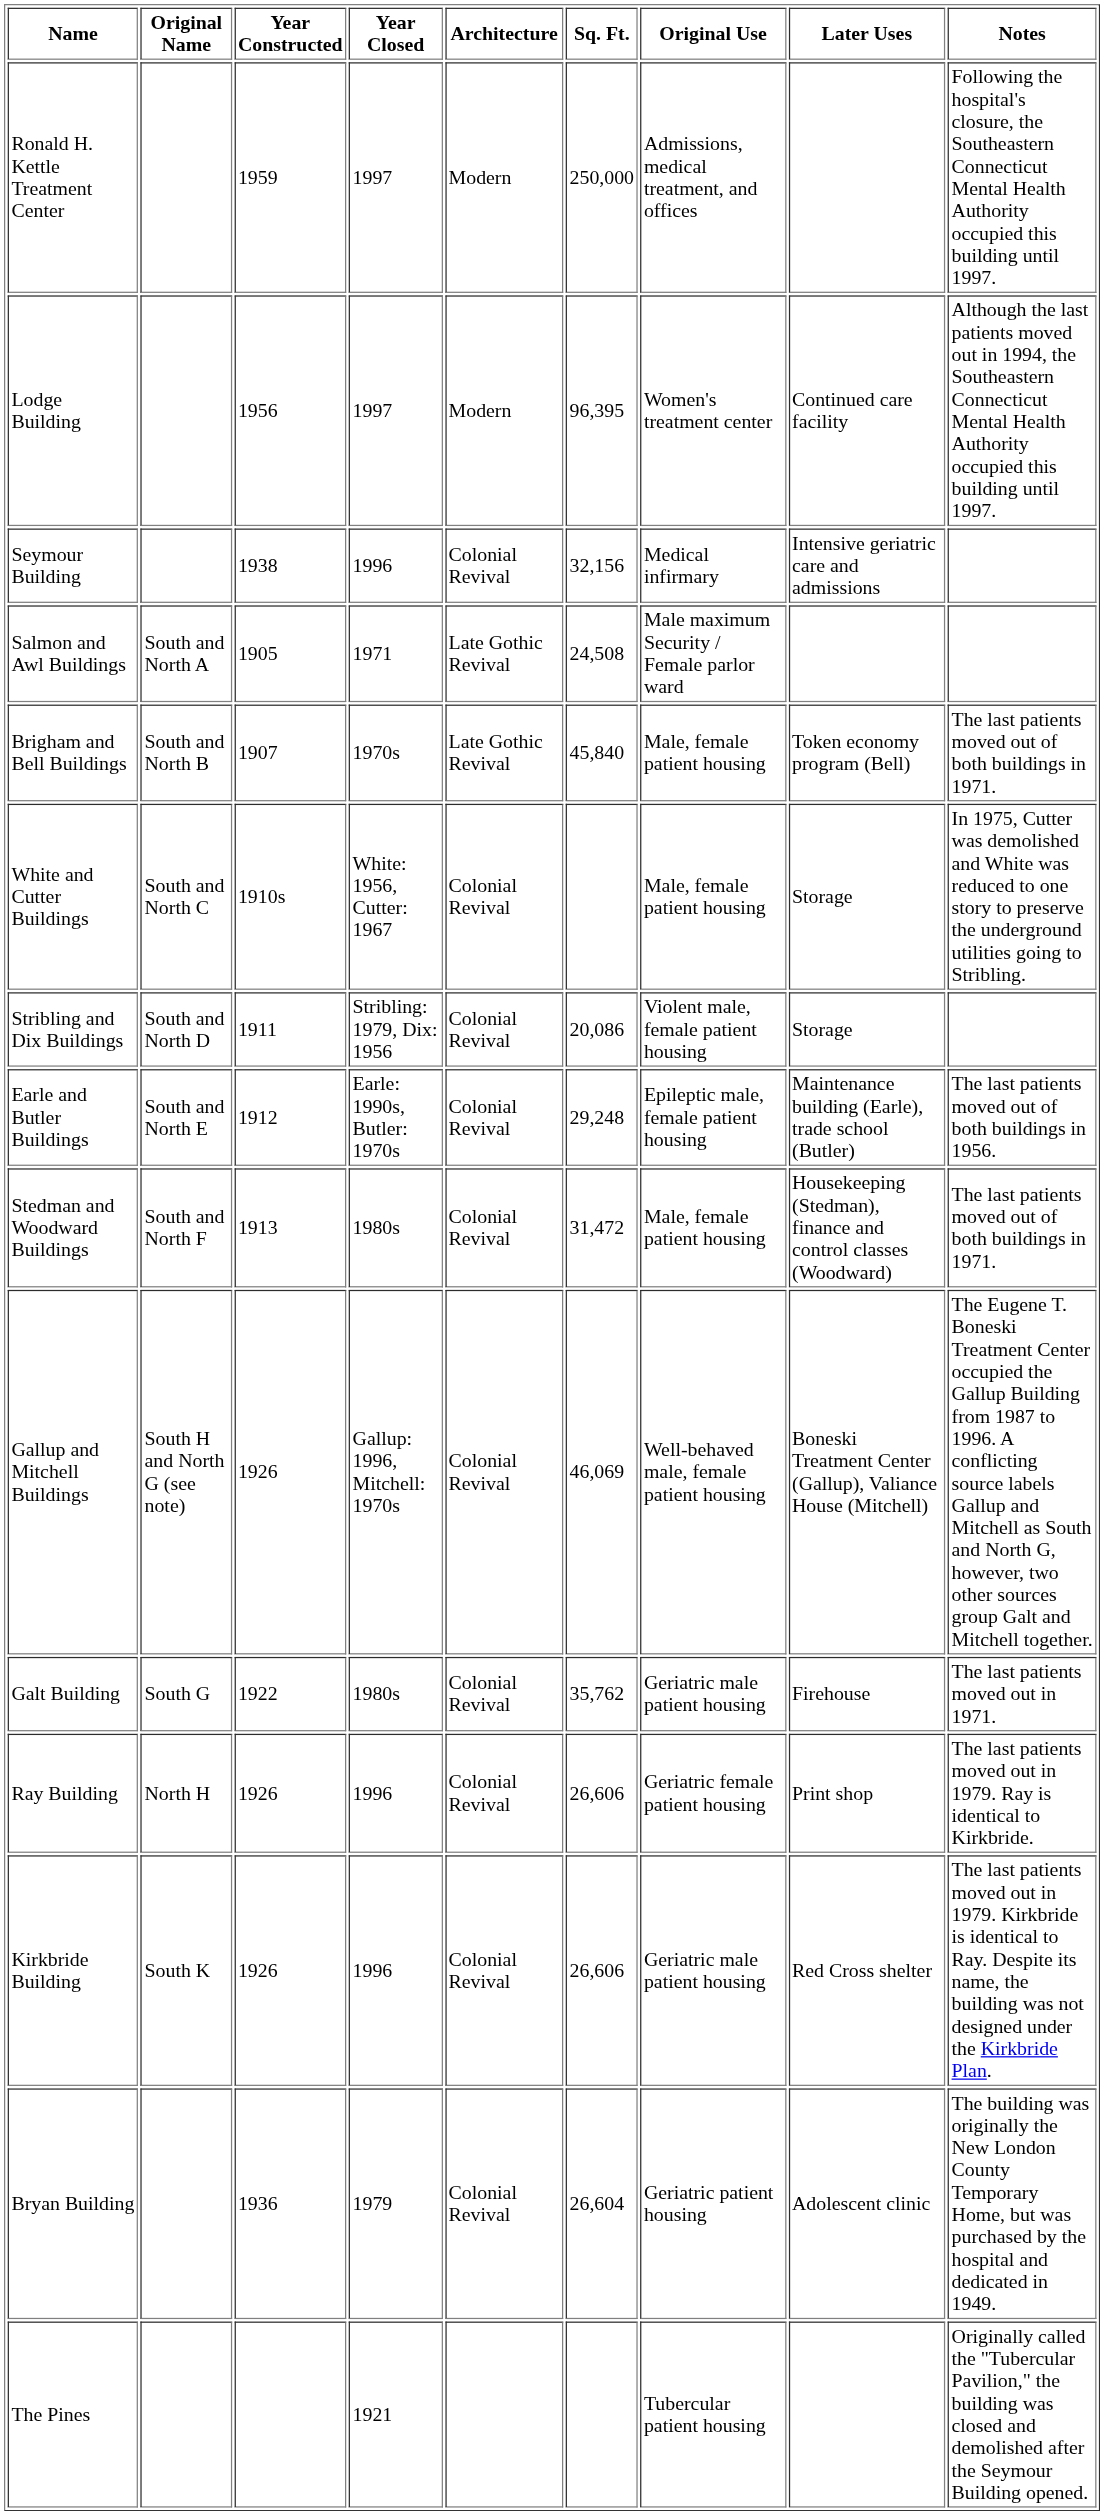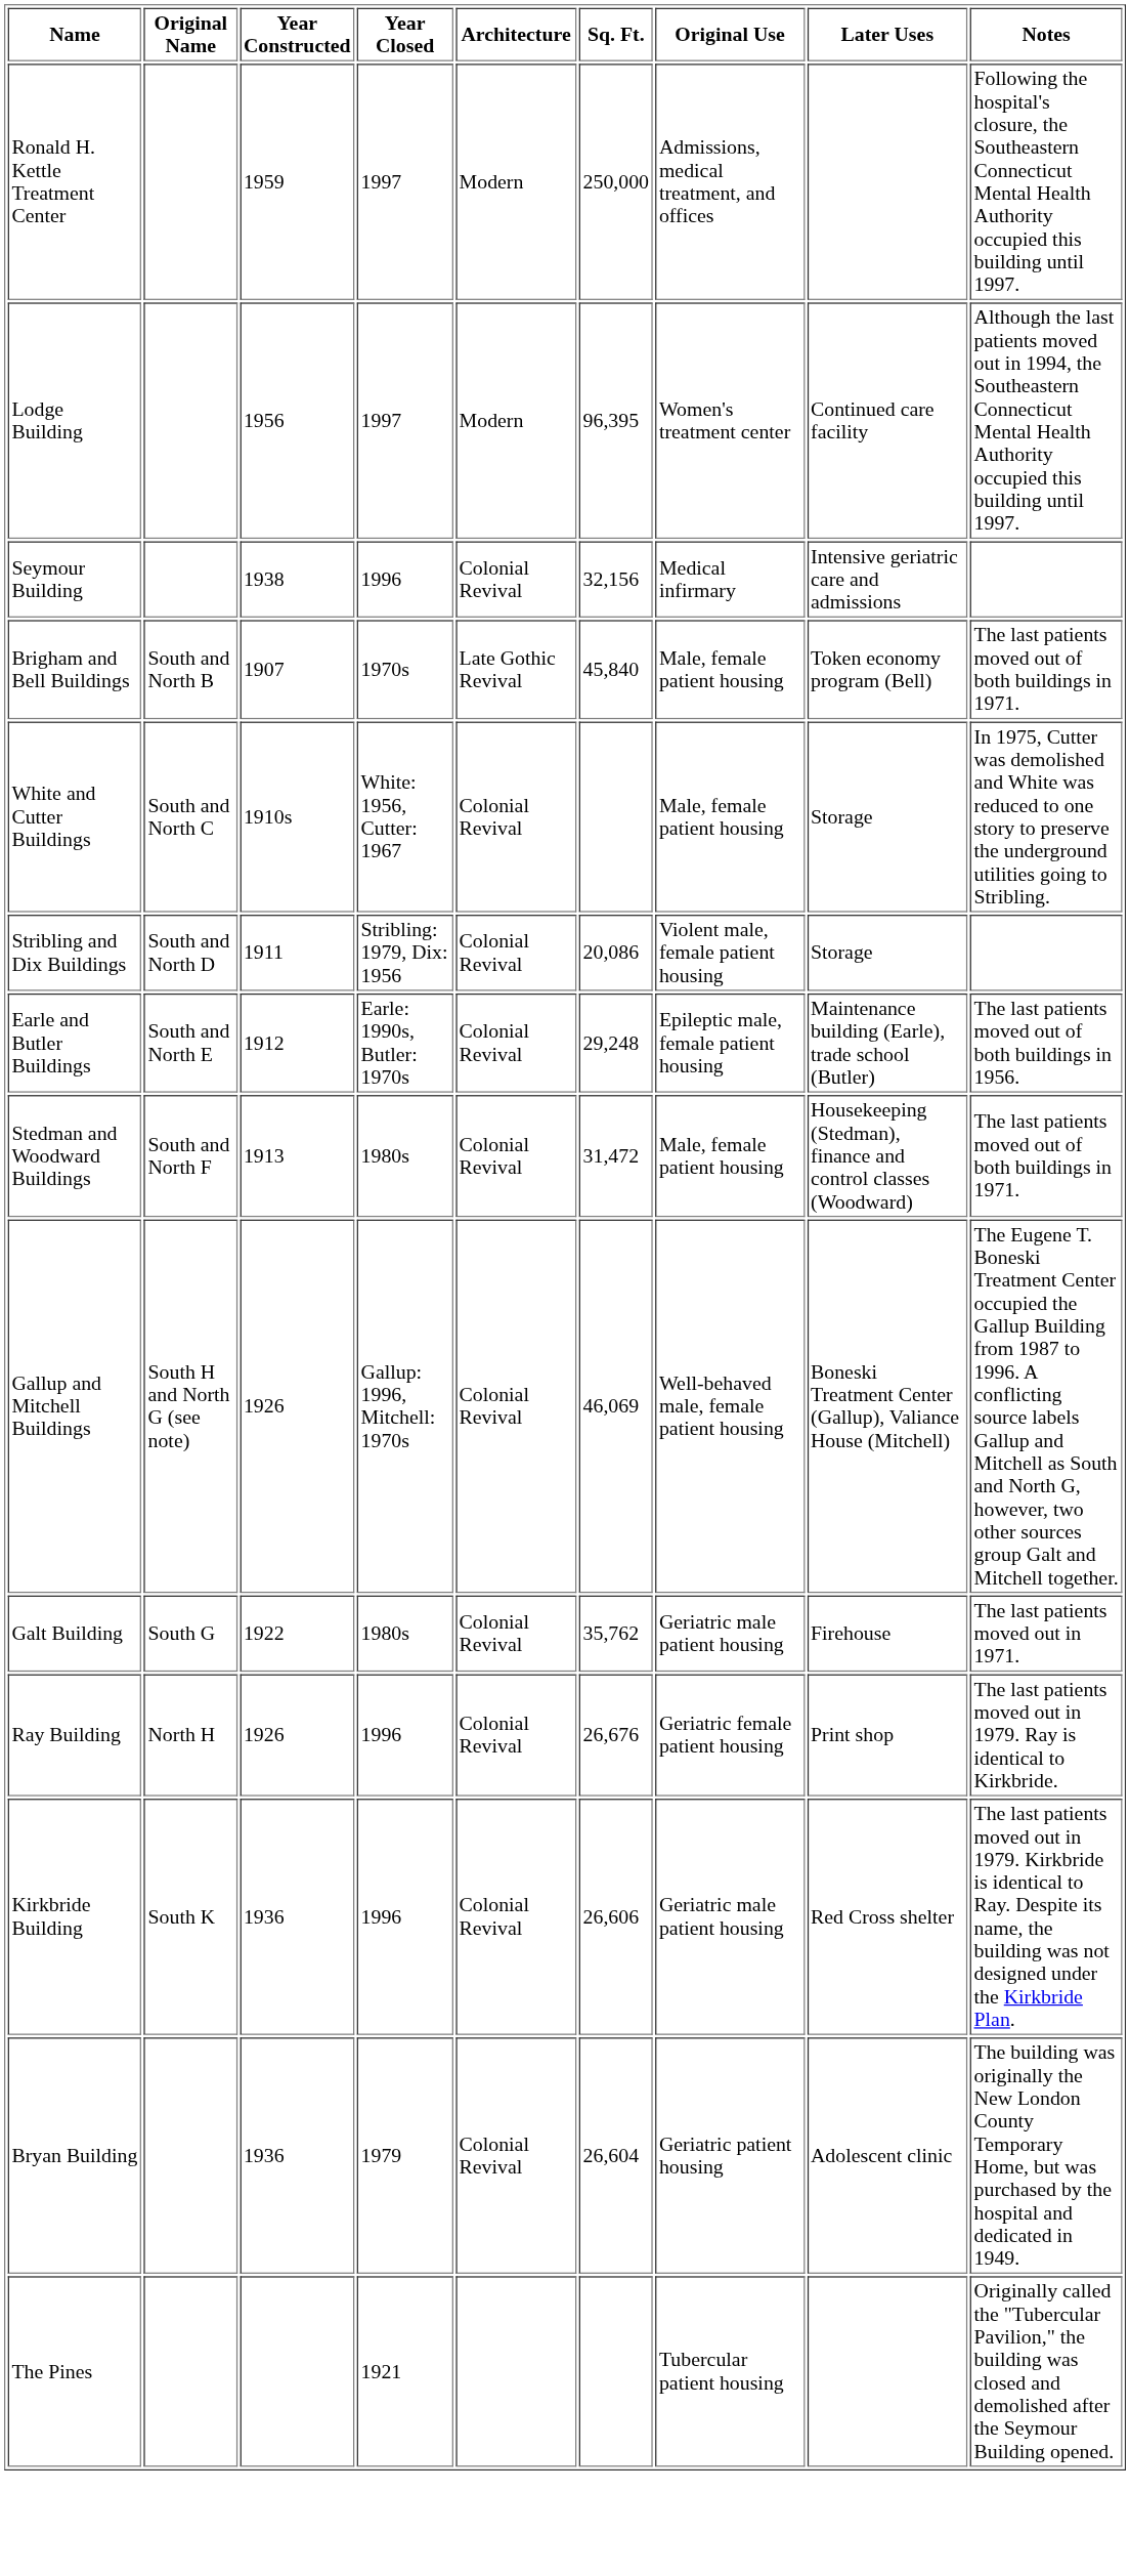- row: Salmon and Awl Buildings | South and North A | 1905 | 1971 | Late Gothic Revival | 24,508 | Male maximum Security / Female parlor ward
Ray Building | Sq. Ft.: 26,606 -> 26,676
Kirkbride Building | Year Constructed: 1926 -> 1936
